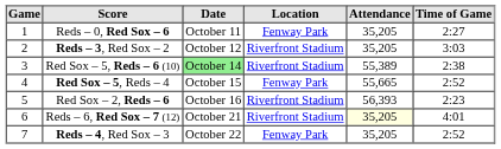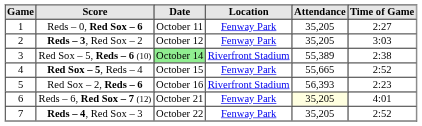Reds – 3, Red Sox – 2 | Location: Riverfront Stadium -> Fenway Park
Reds – 6, Red Sox – 7 (12) | Location: Riverfront Stadium -> Fenway Park
